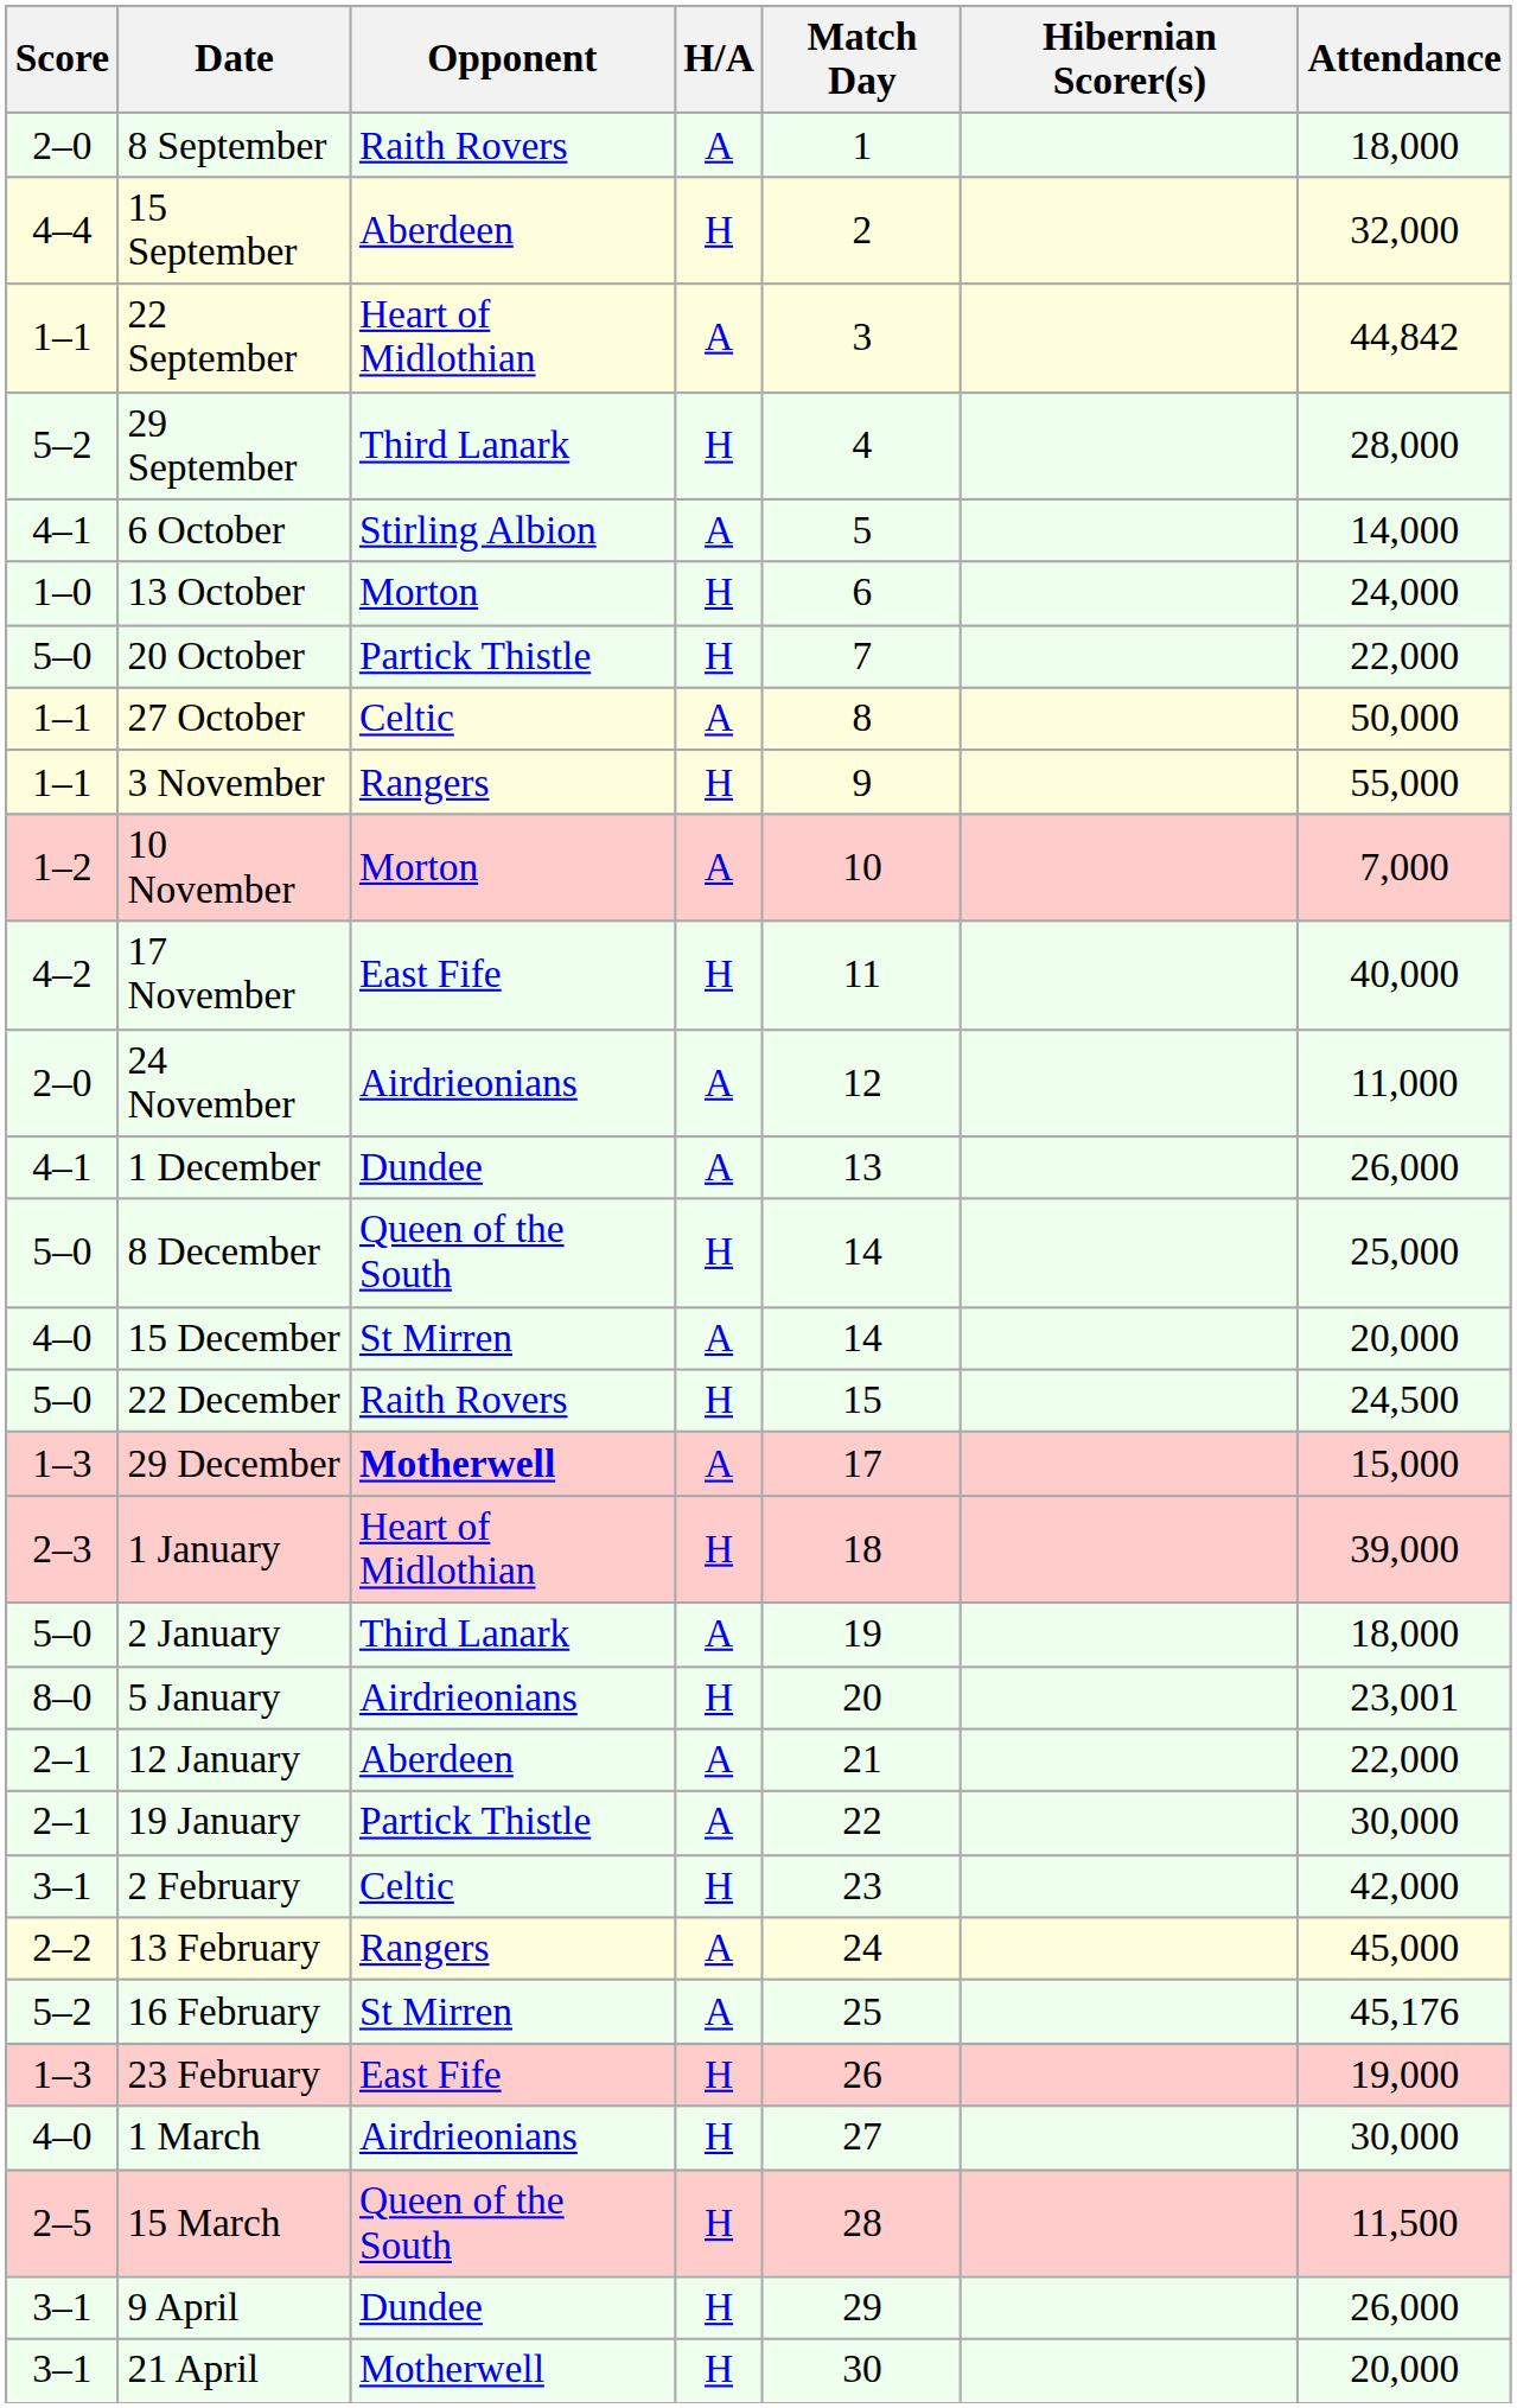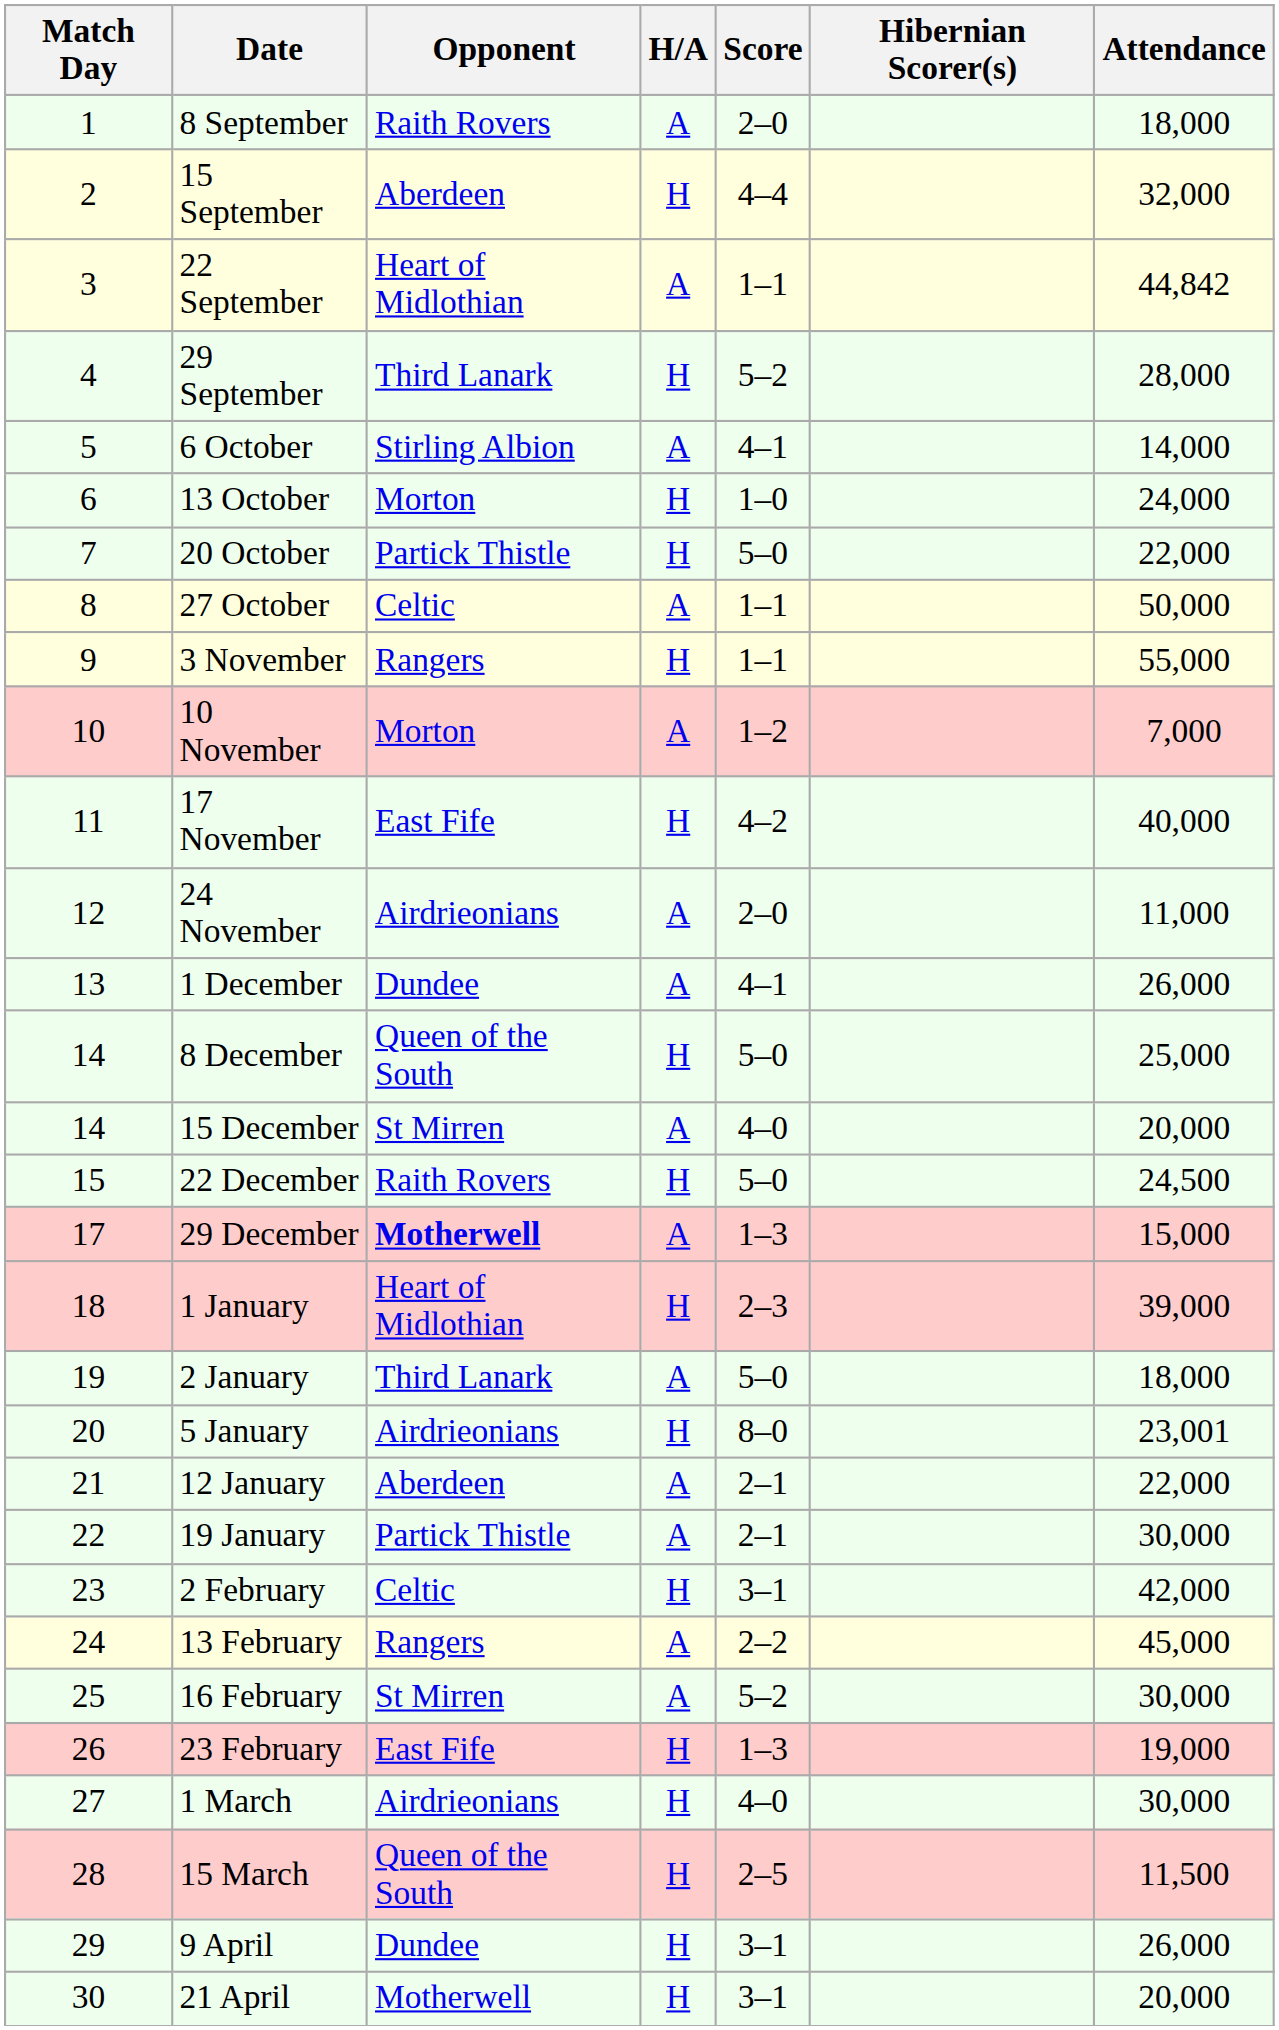columns swapped: Match Day <-> Score
16 February | Attendance: 45,176 -> 30,000
